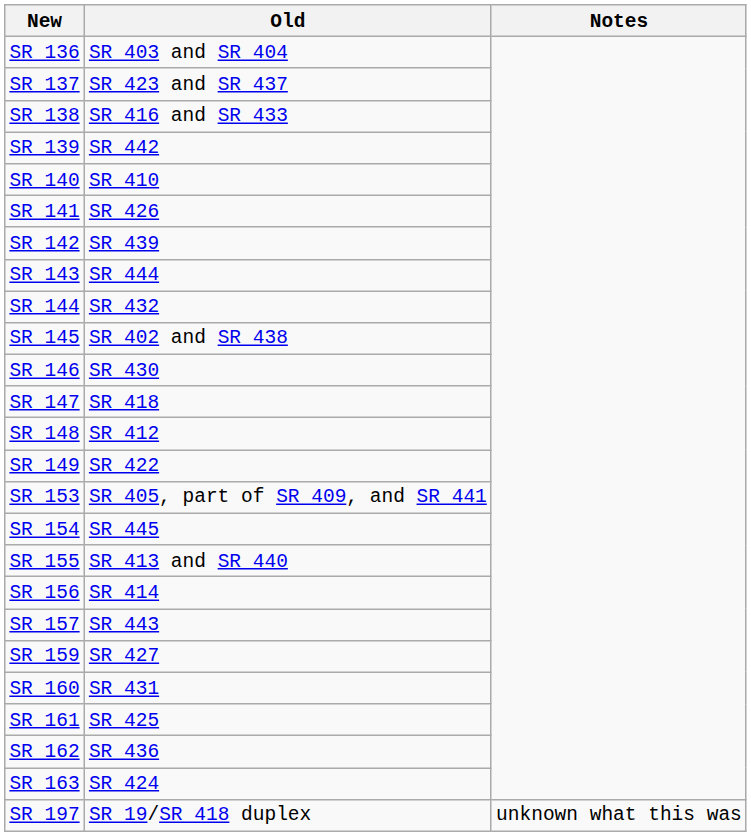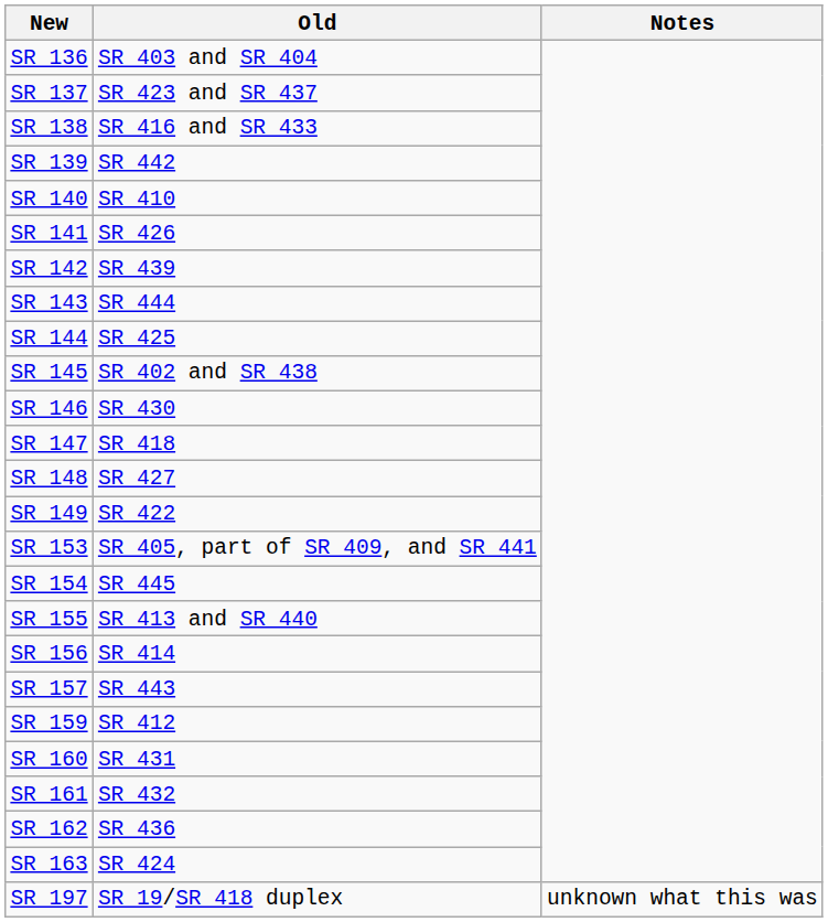SR 144 | Old: SR 432 -> SR 425
SR 148 | Old: SR 412 -> SR 427
SR 159 | Old: SR 427 -> SR 412
SR 161 | Old: SR 425 -> SR 432
